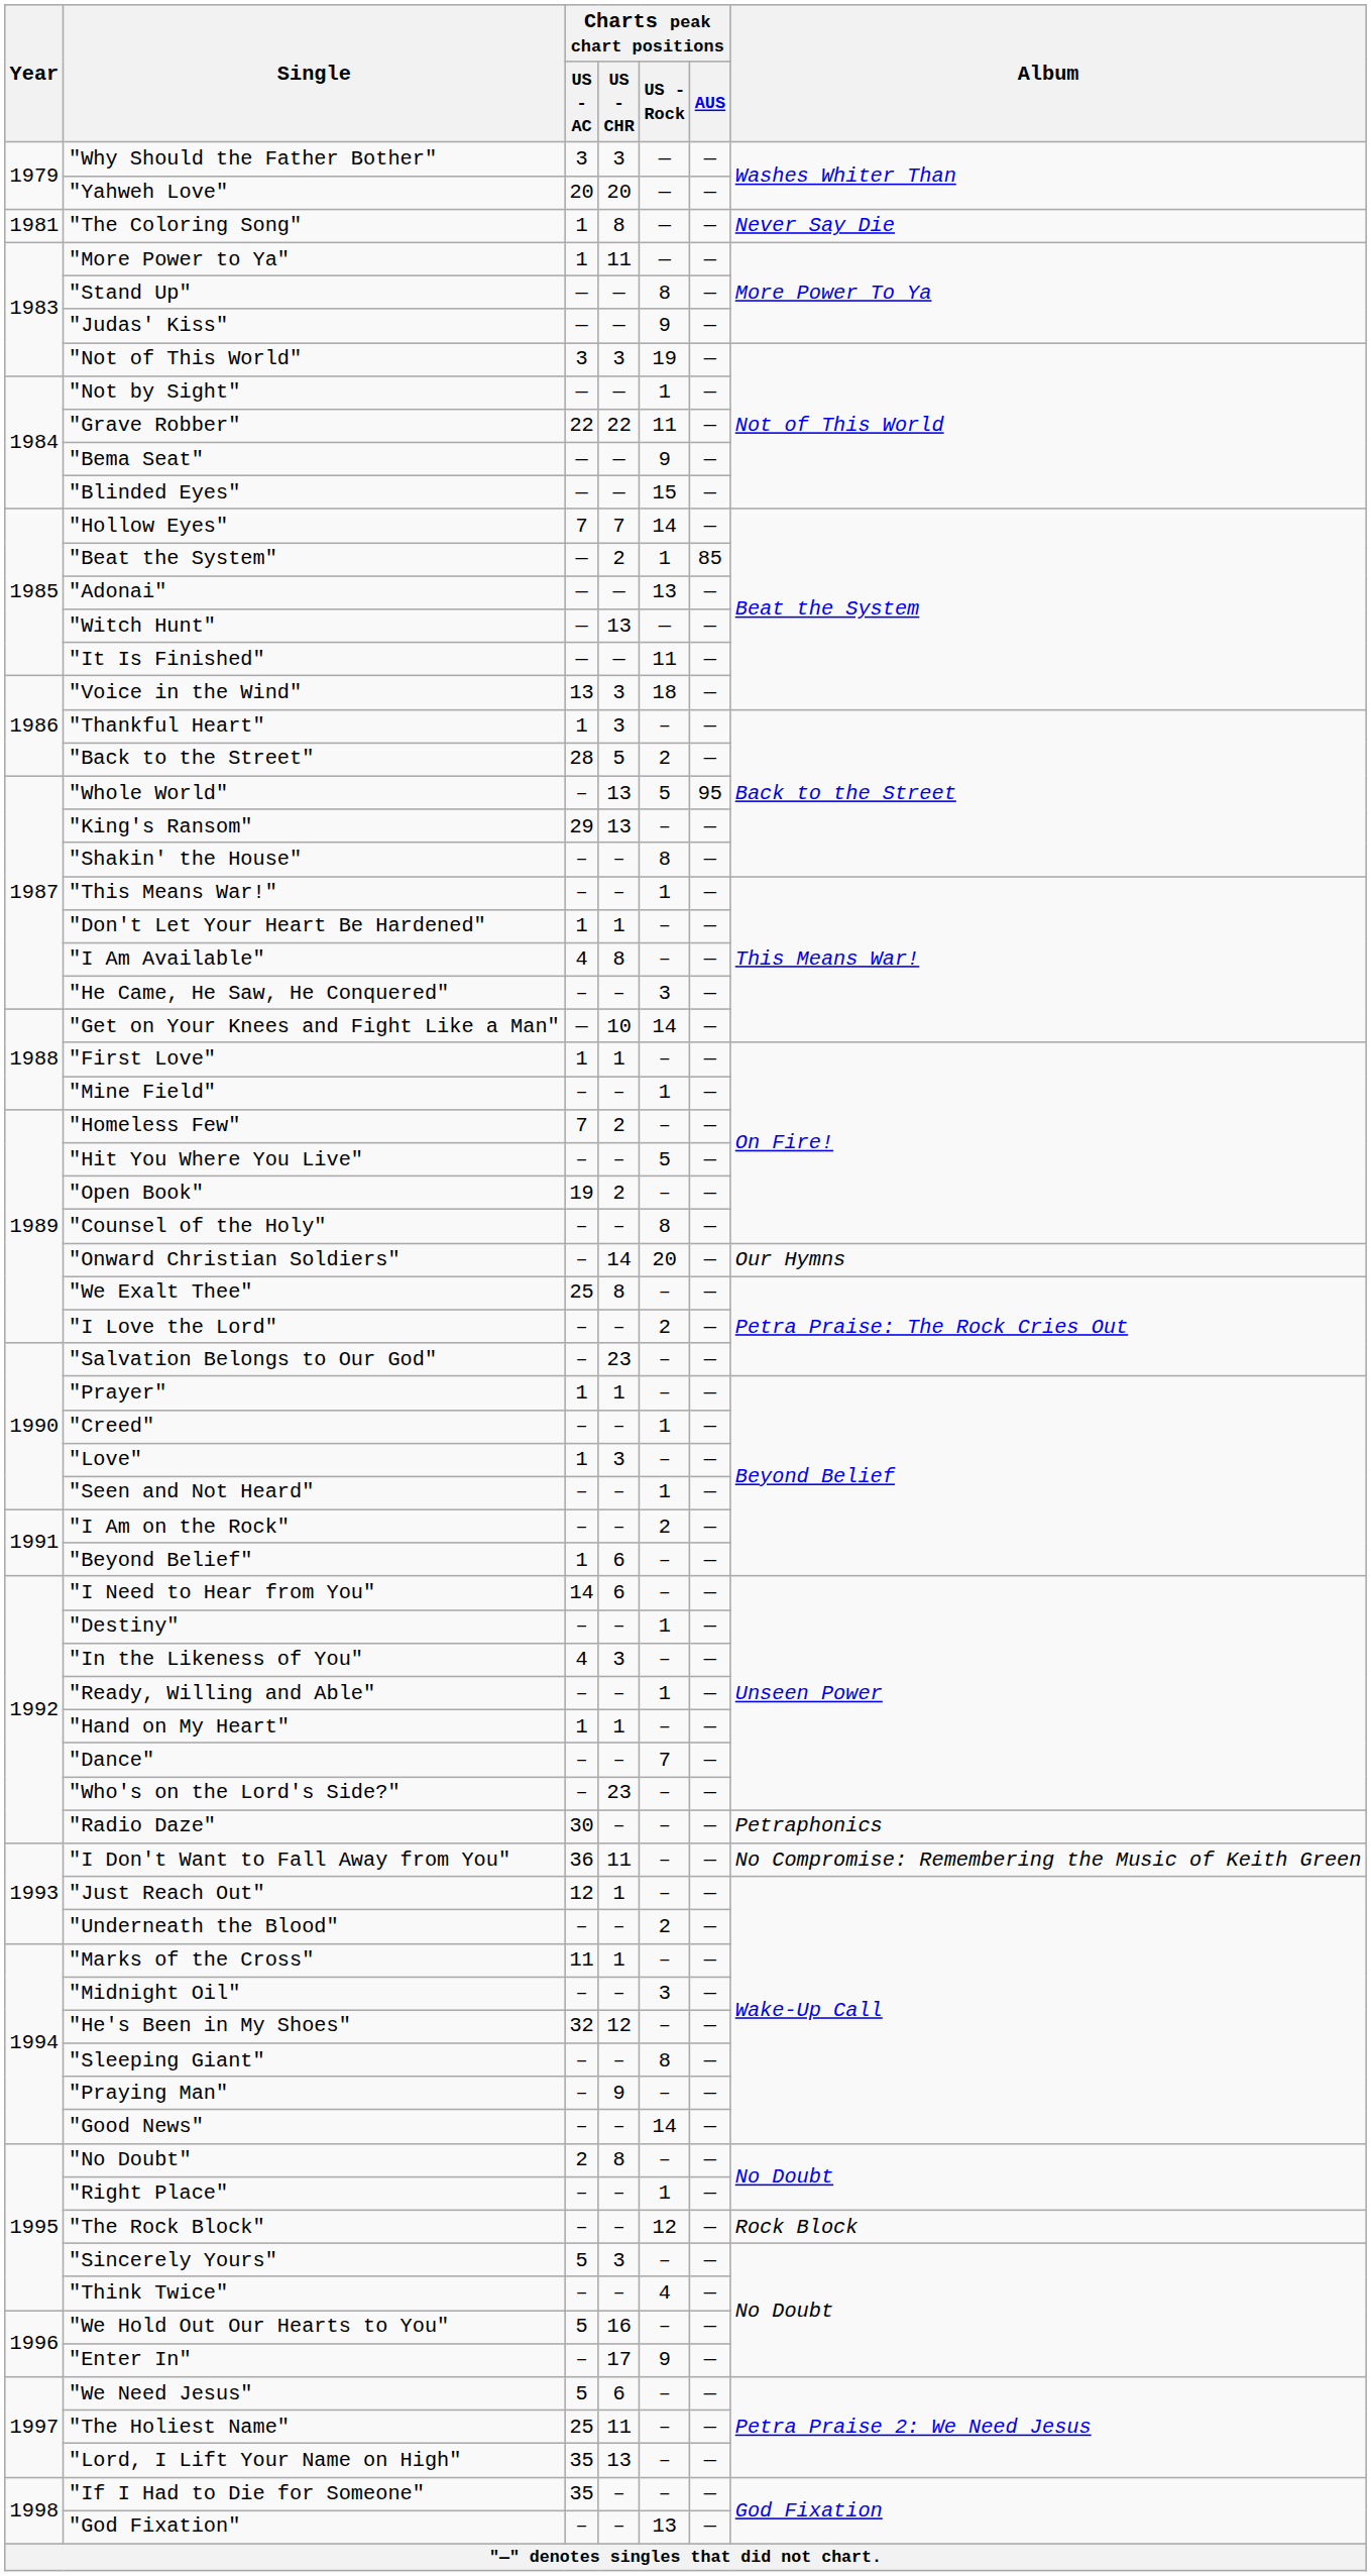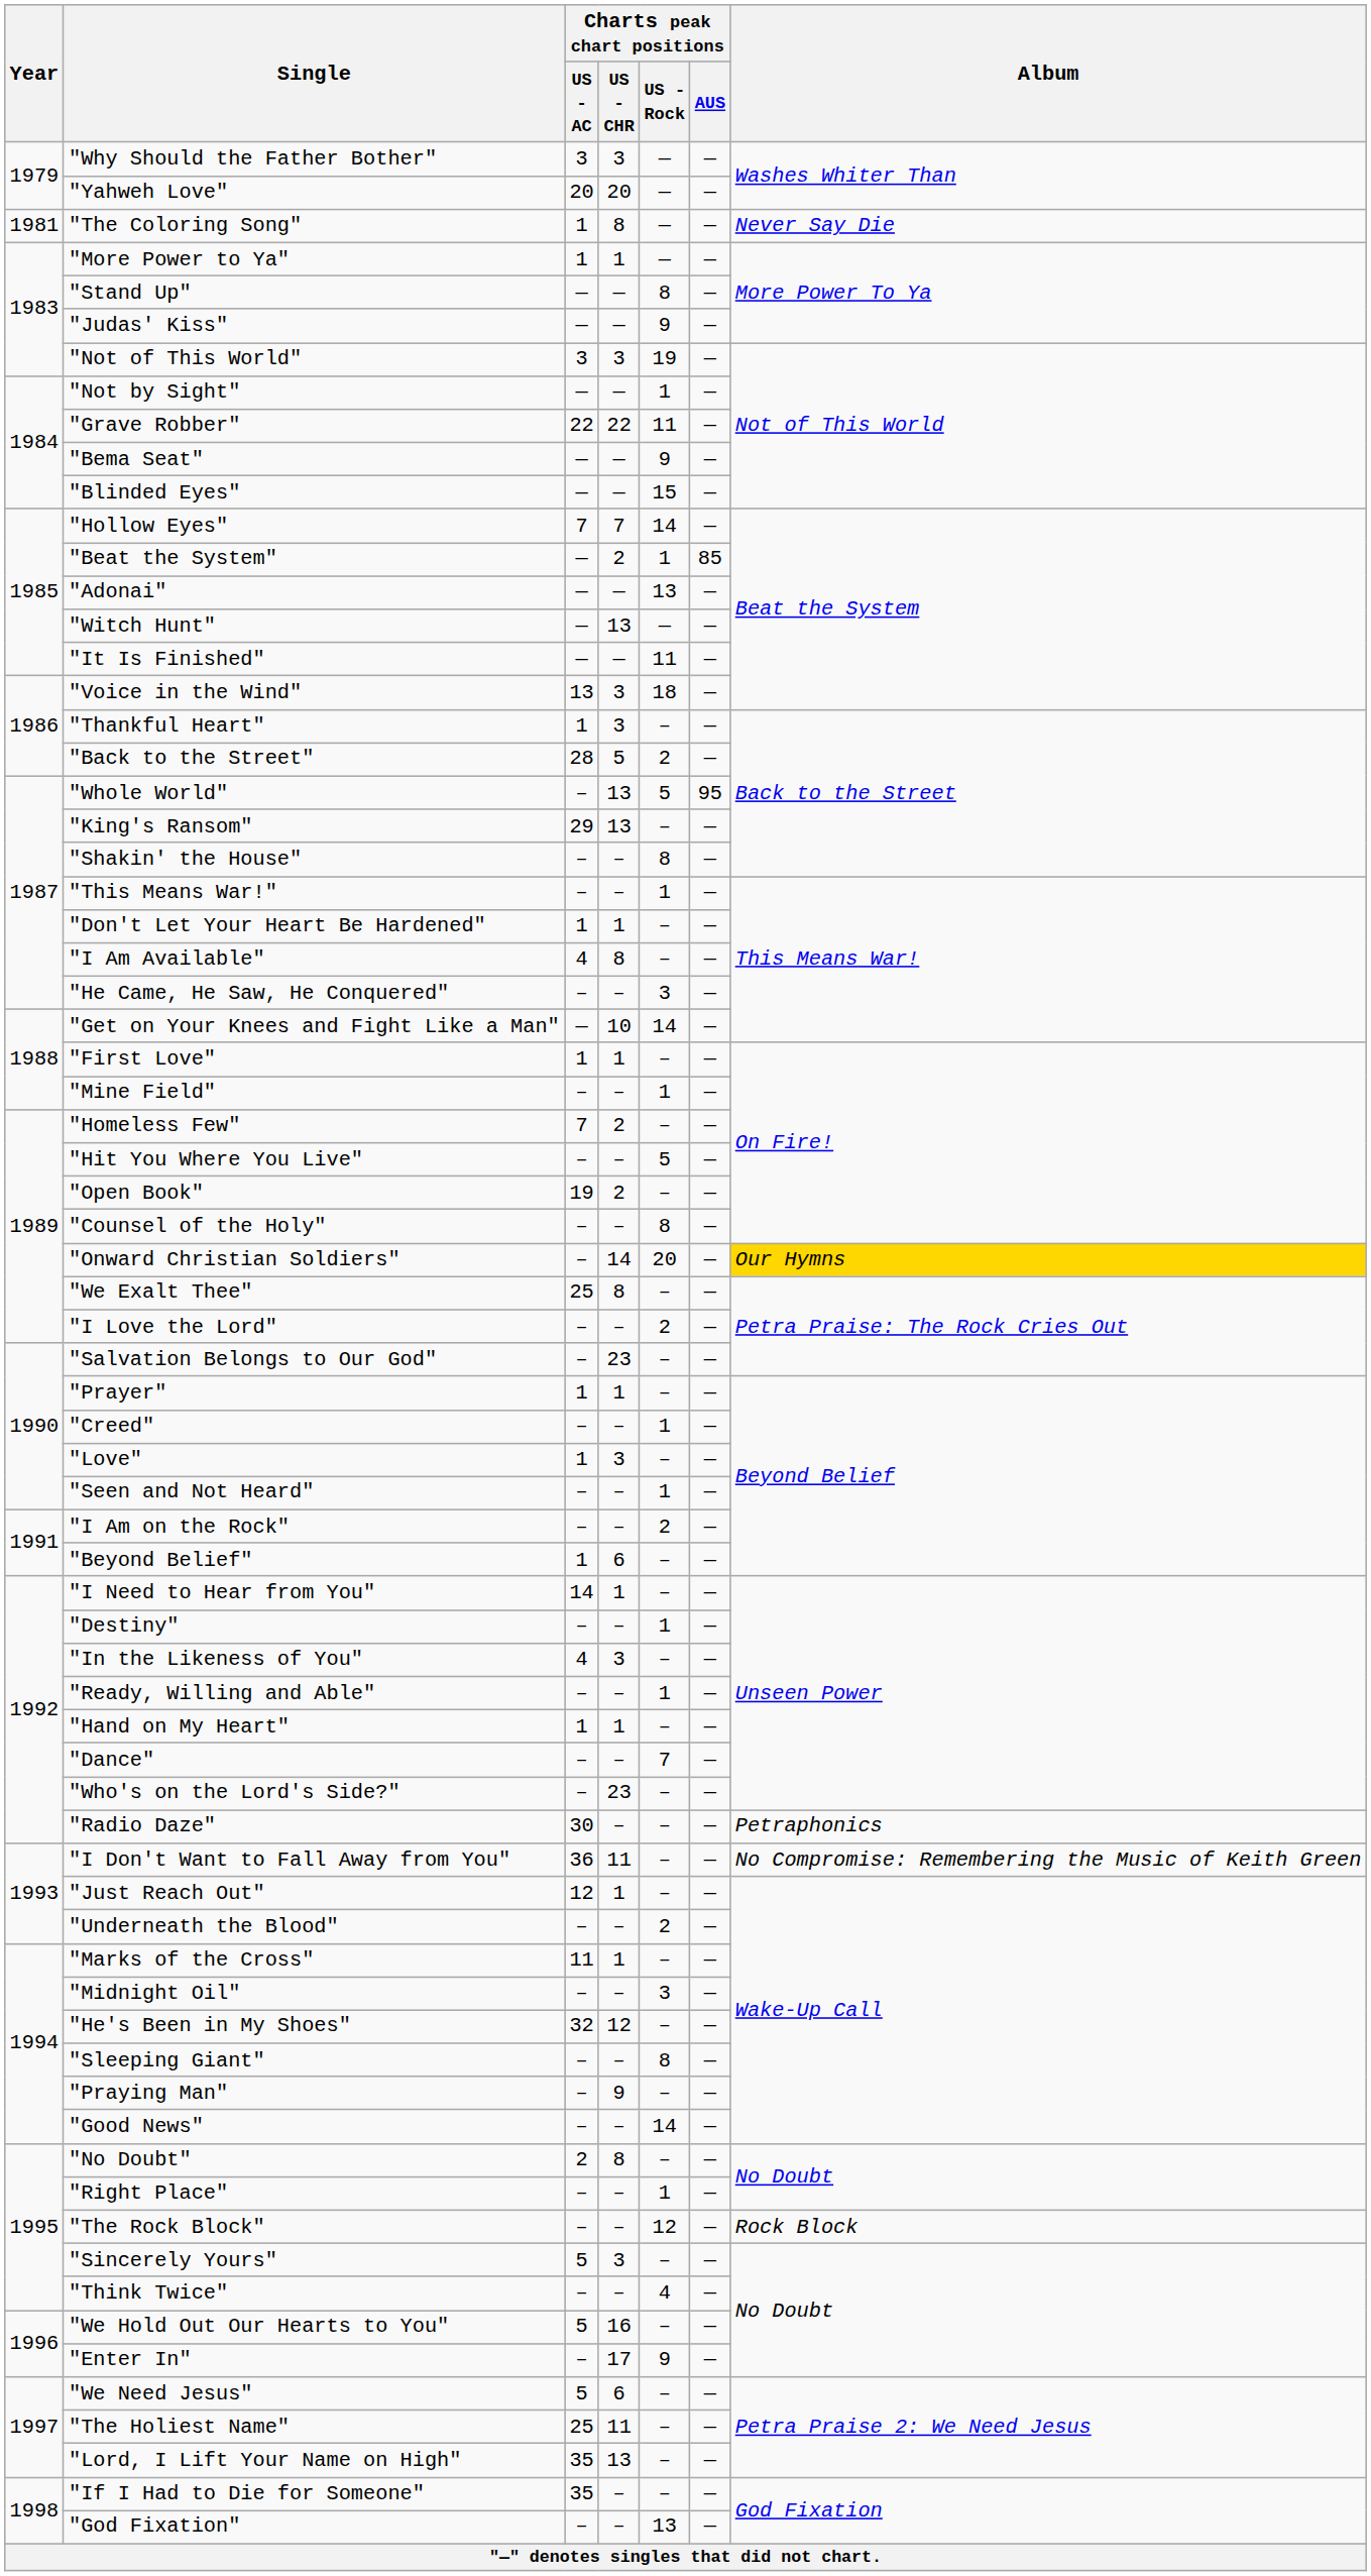"More Power to Ya" | Charts peak chart positions / US - CHR: 11 -> 1
"Onward Christian Soldiers" | Album: no background -> gold background
"I Need to Hear from You" | Charts peak chart positions / US - CHR: 6 -> 1
